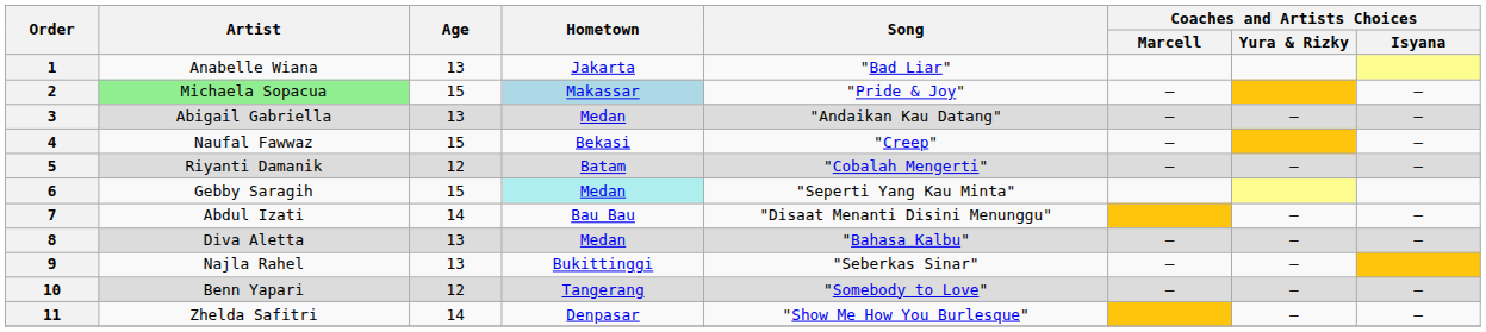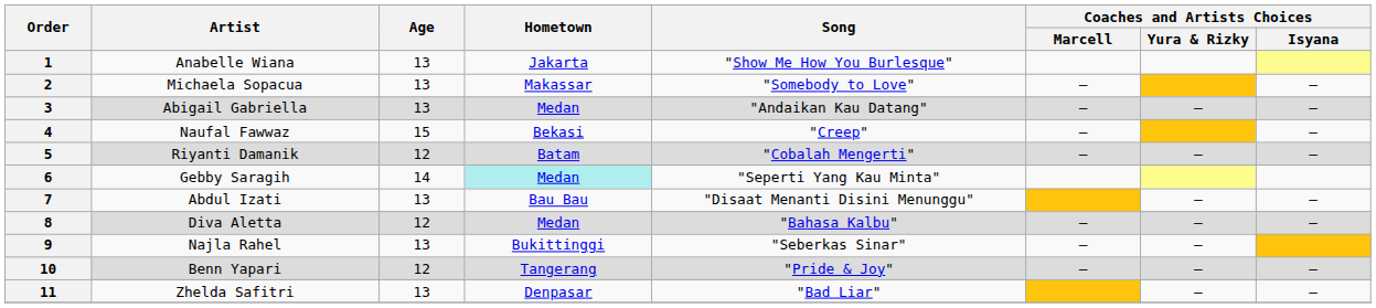1 | Song: "Bad Liar" -> "Show Me How You Burlesque"
2 | Artist: lightgreen background -> no background
2 | Age: 15 -> 13
2 | Hometown: lightblue background -> no background
2 | Song: "Pride & Joy" -> "Somebody to Love"
6 | Age: 15 -> 14
7 | Age: 14 -> 13
8 | Age: 13 -> 12
10 | Song: "Somebody to Love" -> "Pride & Joy"
11 | Age: 14 -> 13
11 | Song: "Show Me How You Burlesque" -> "Bad Liar"
